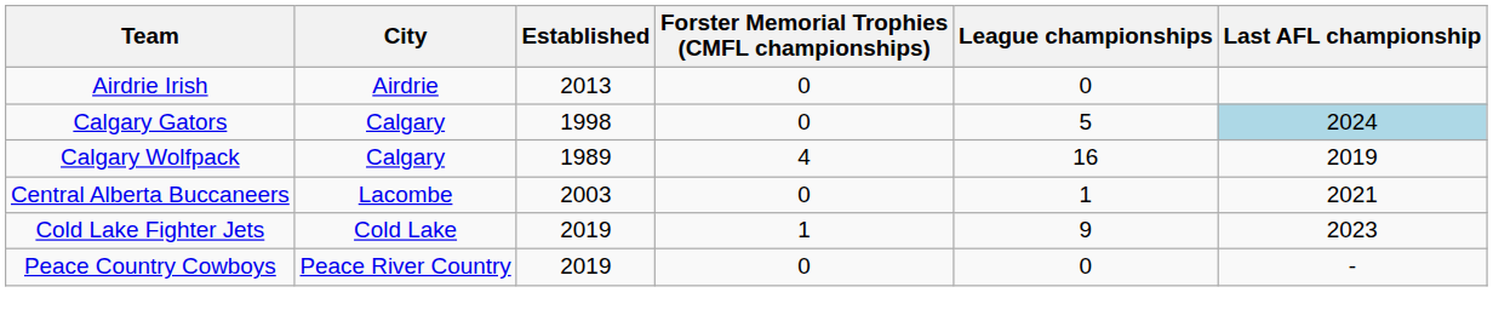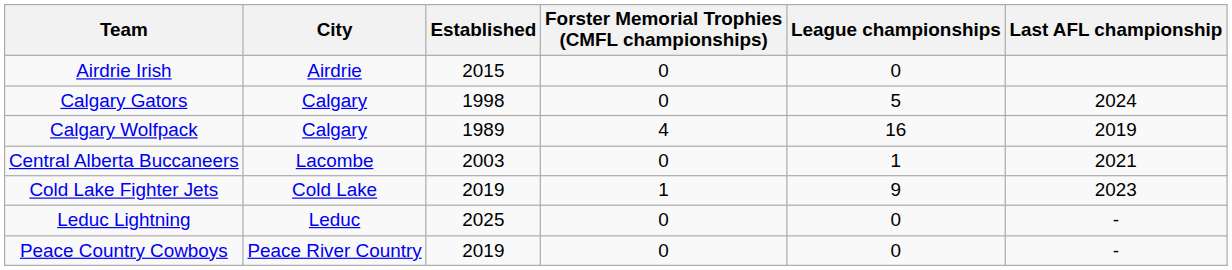Airdrie Irish | Established: 2013 -> 2015
Calgary Gators | Last AFL championship: lightblue background -> no background
+ row: Leduc Lightning | Leduc | 2025 | 0 | 0 | -
